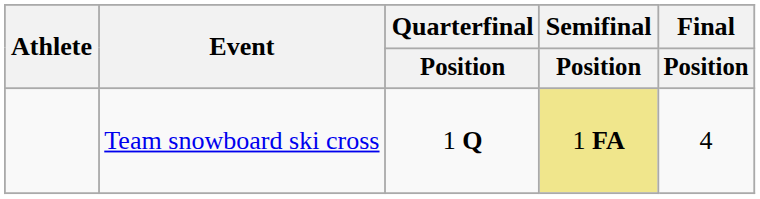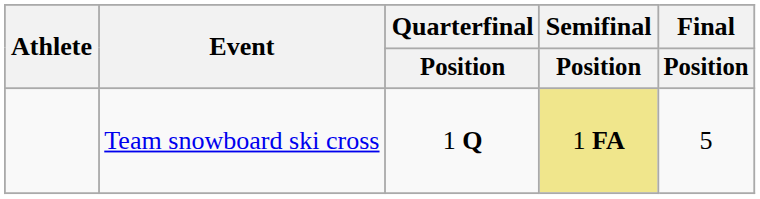Team snowboard ski cross | Final / Position: 4 -> 5
